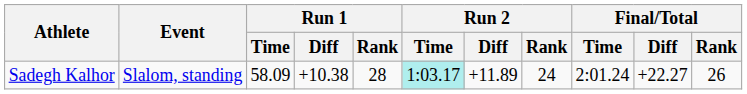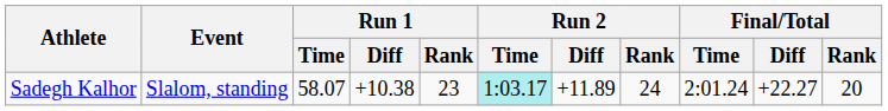Sadegh Kalhor | Run 1 / Time: 58.09 -> 58.07
Sadegh Kalhor | Run 1 / Rank: 28 -> 23
Sadegh Kalhor | Final/Total / Rank: 26 -> 20
